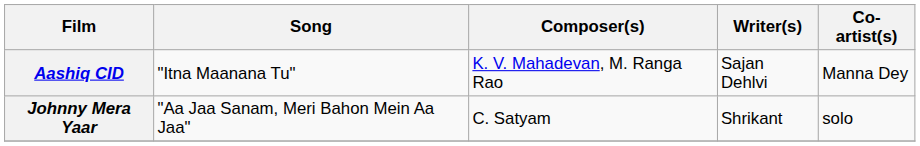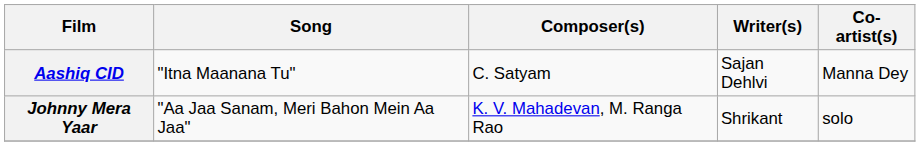Aashiq CID | Composer(s): K. V. Mahadevan, M. Ranga Rao -> C. Satyam
Johnny Mera Yaar | Composer(s): C. Satyam -> K. V. Mahadevan, M. Ranga Rao
